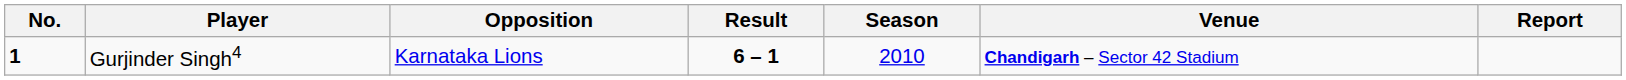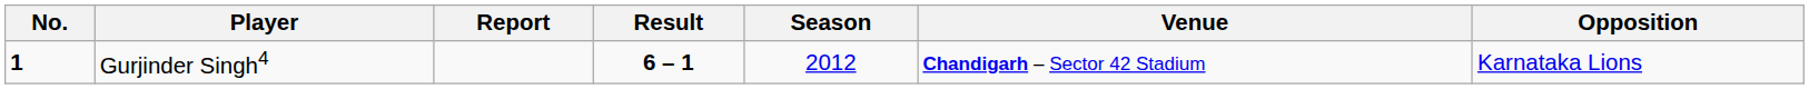columns swapped: Opposition <-> Report
Gurjinder Singh4 | Season: 2010 -> 2012
